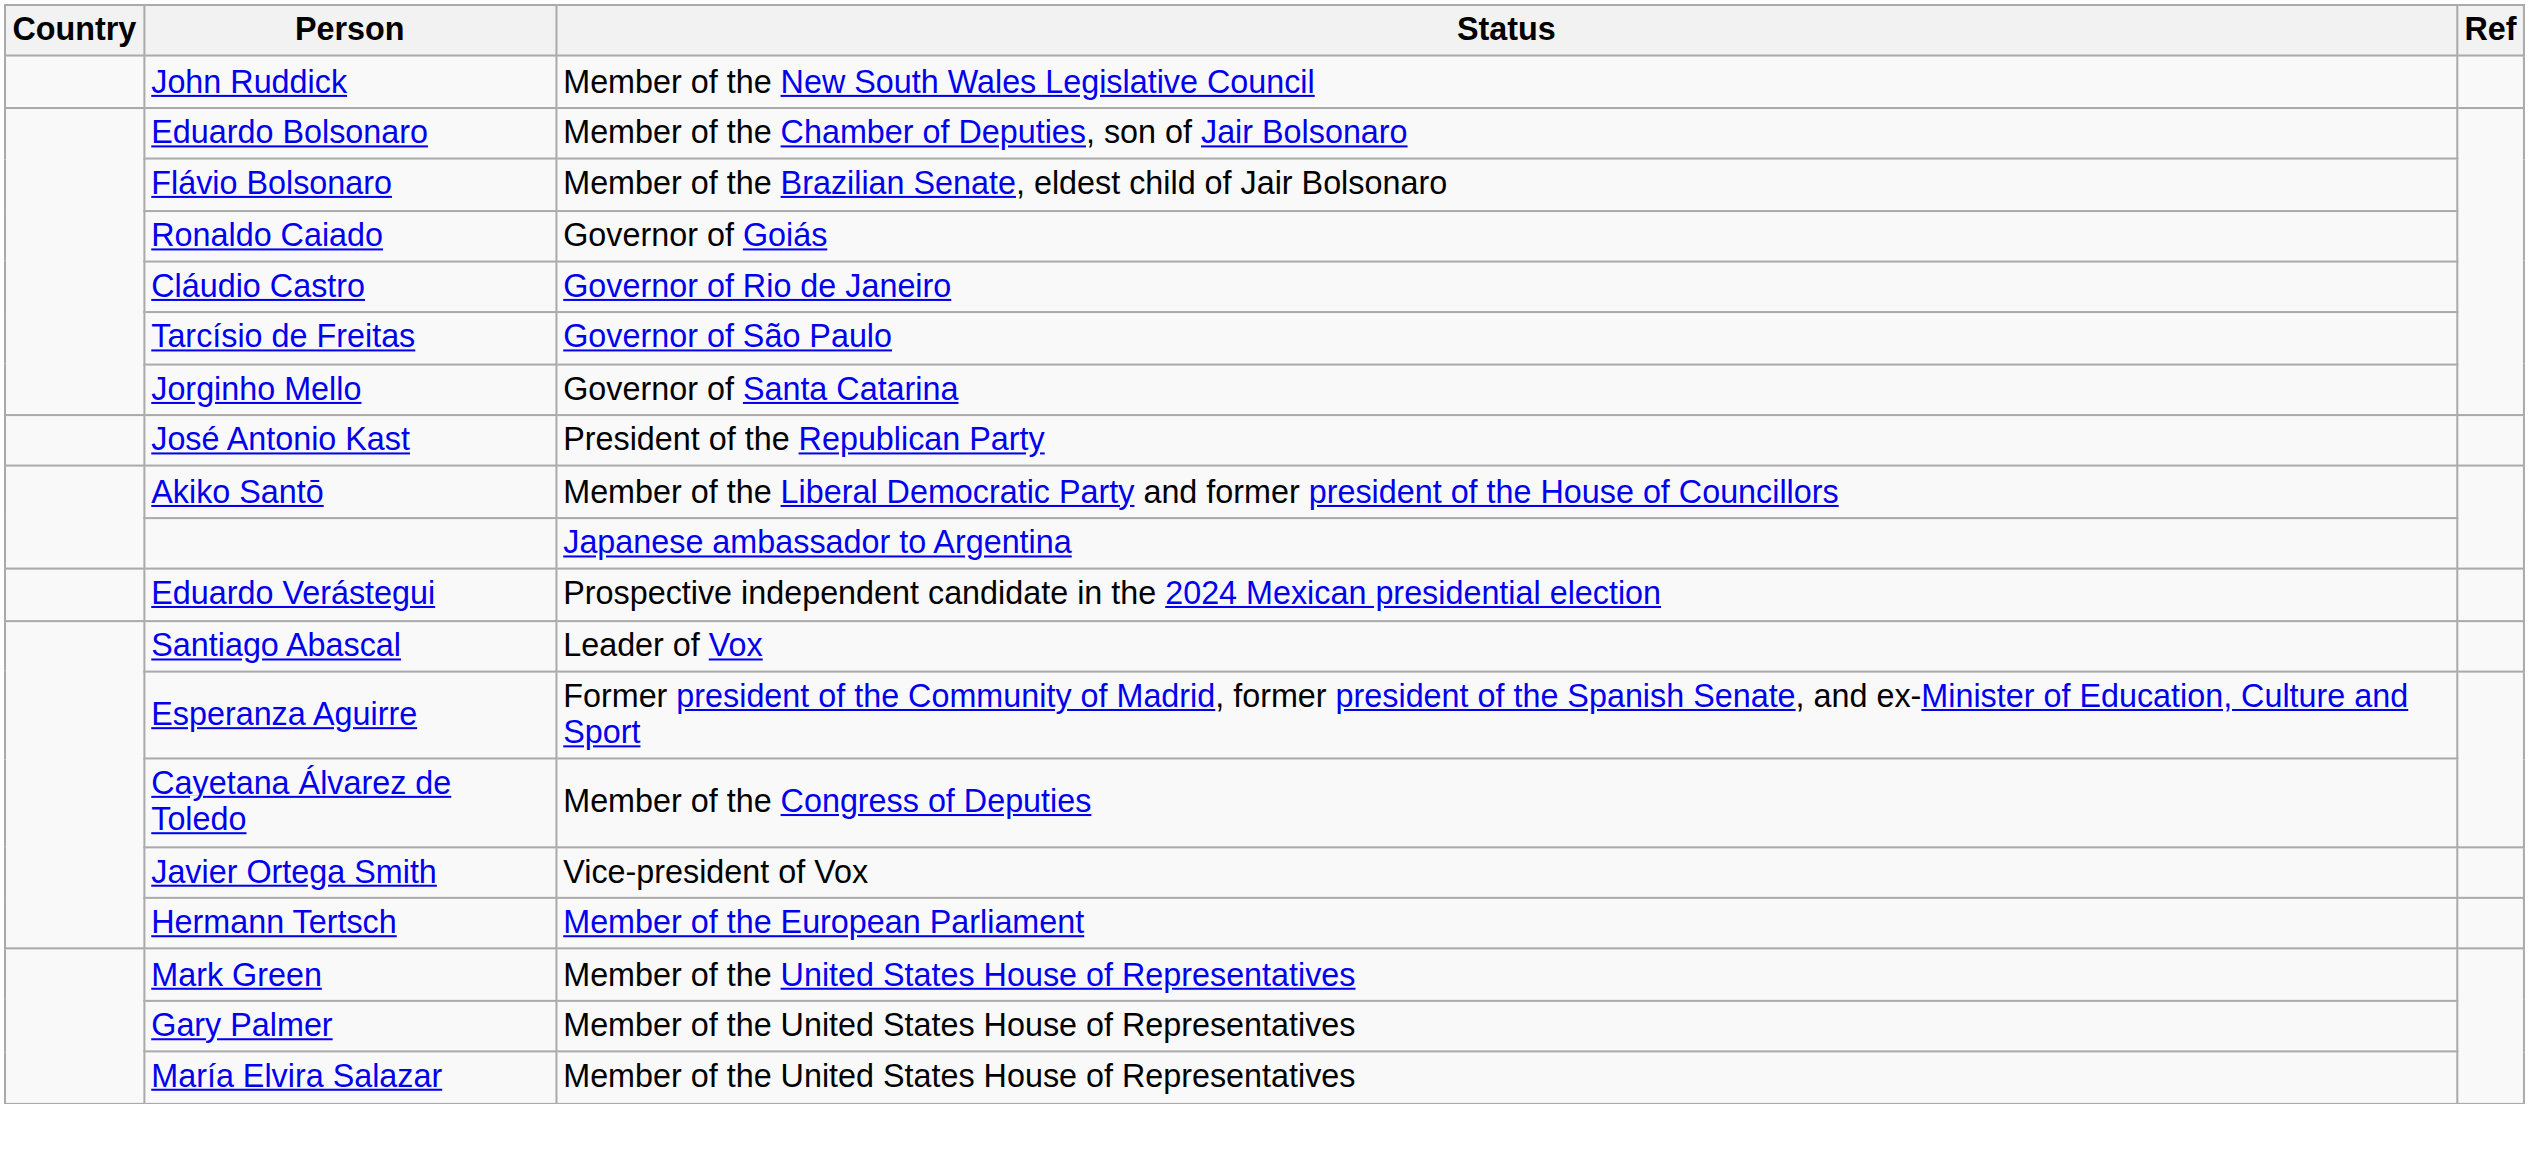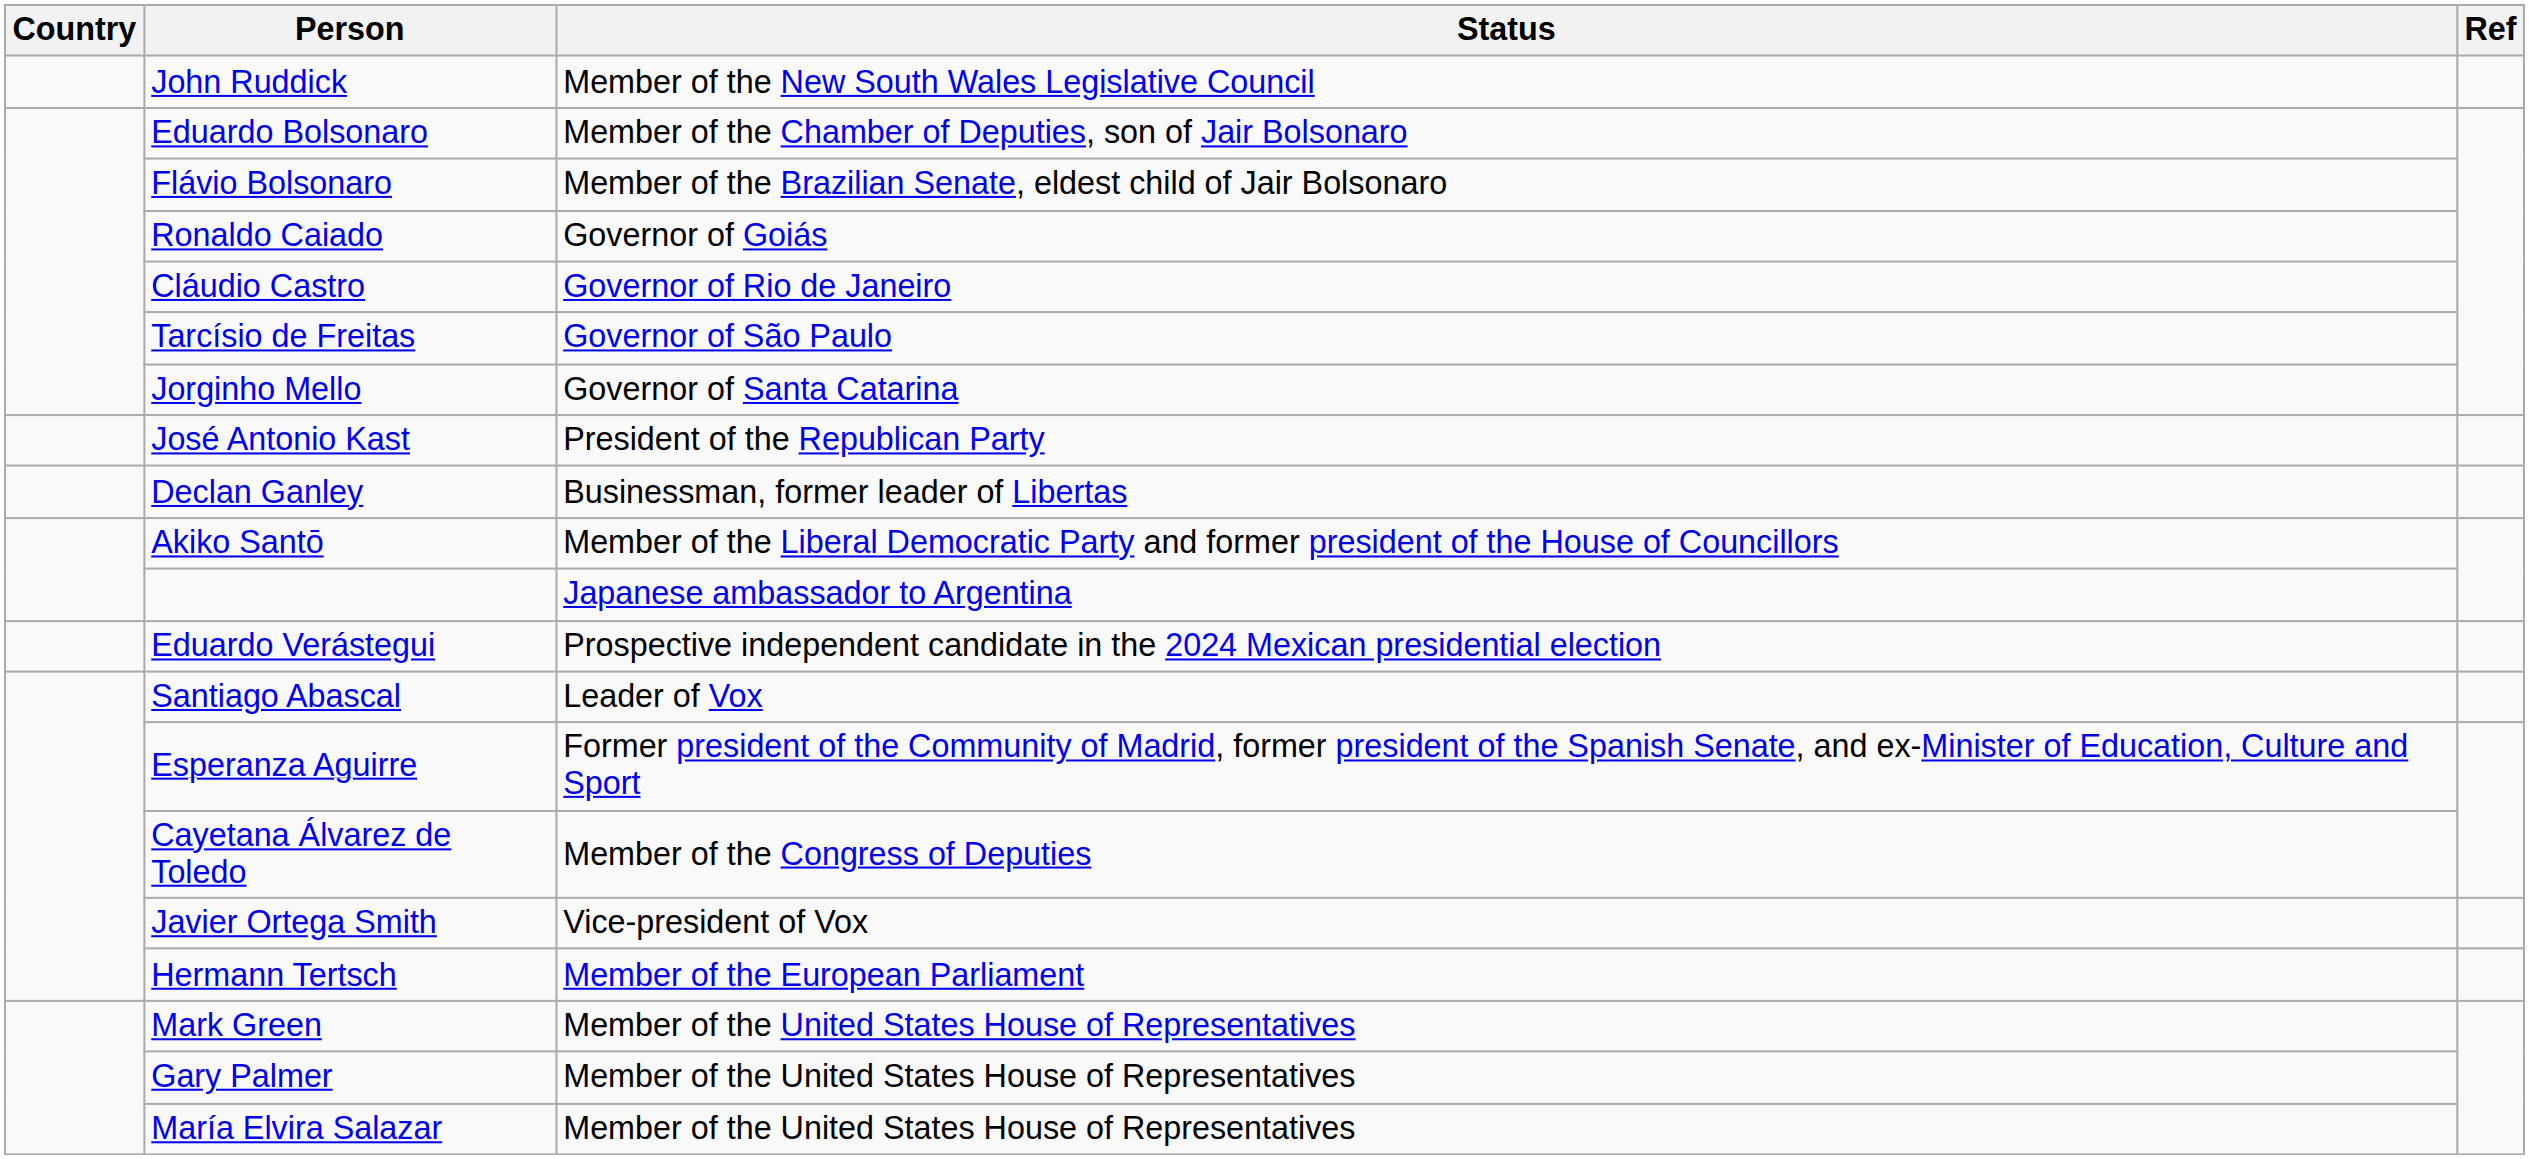+ row: Declan Ganley | Businessman, former leader of Libertas
